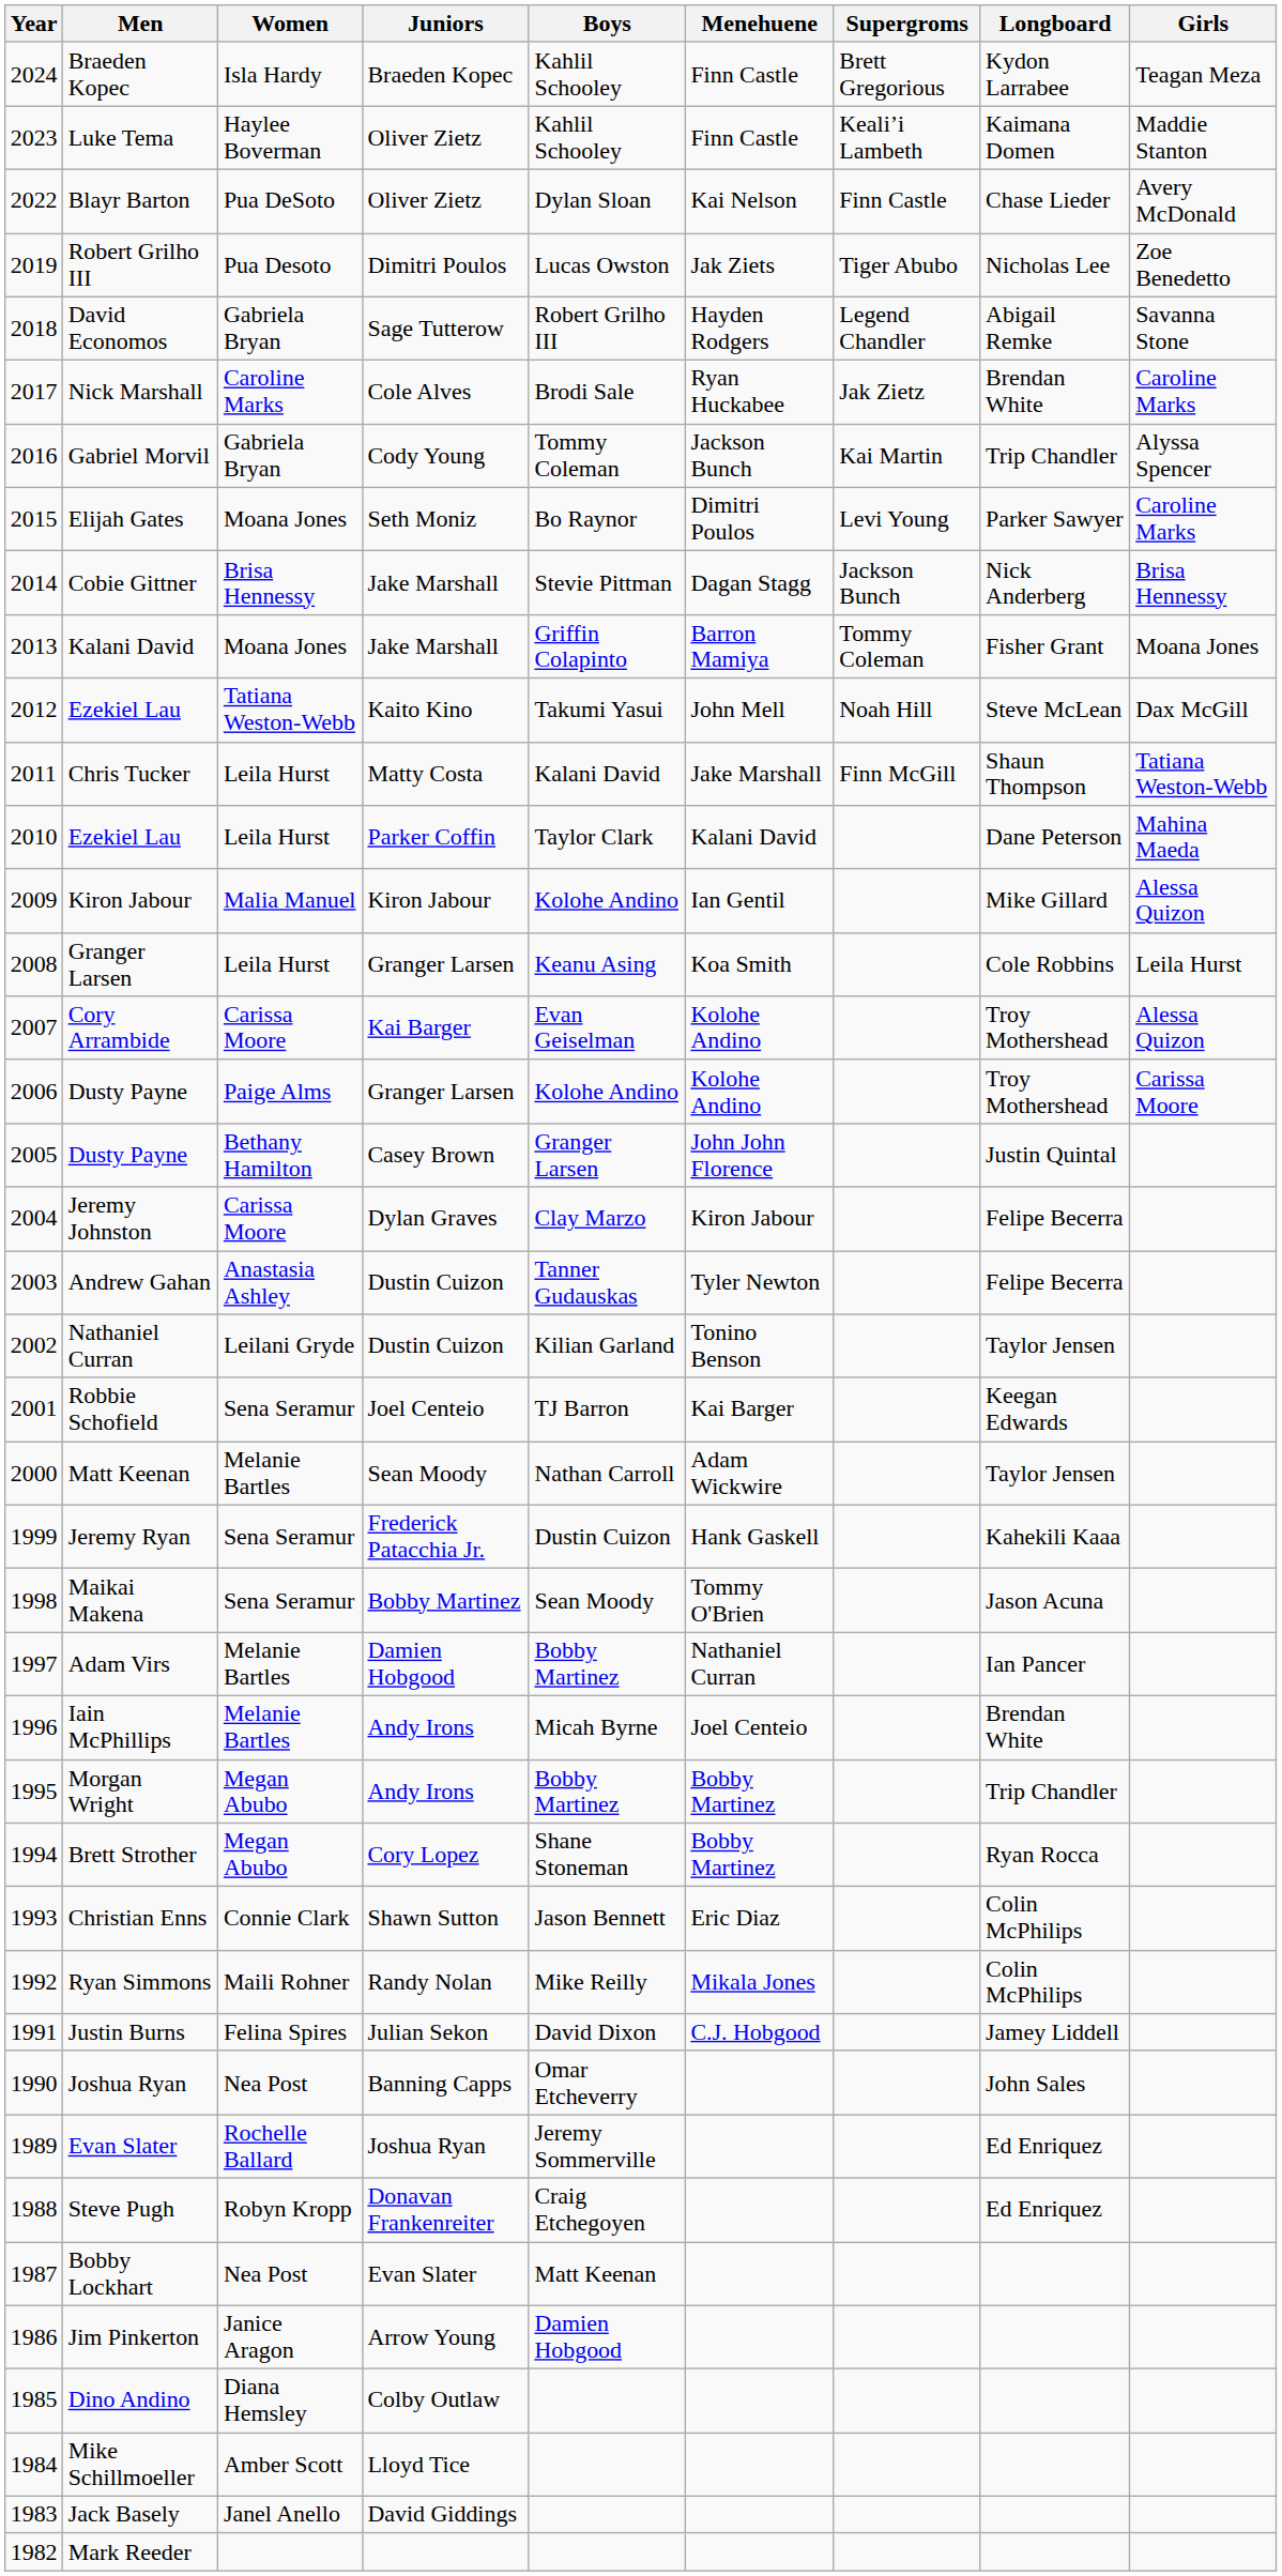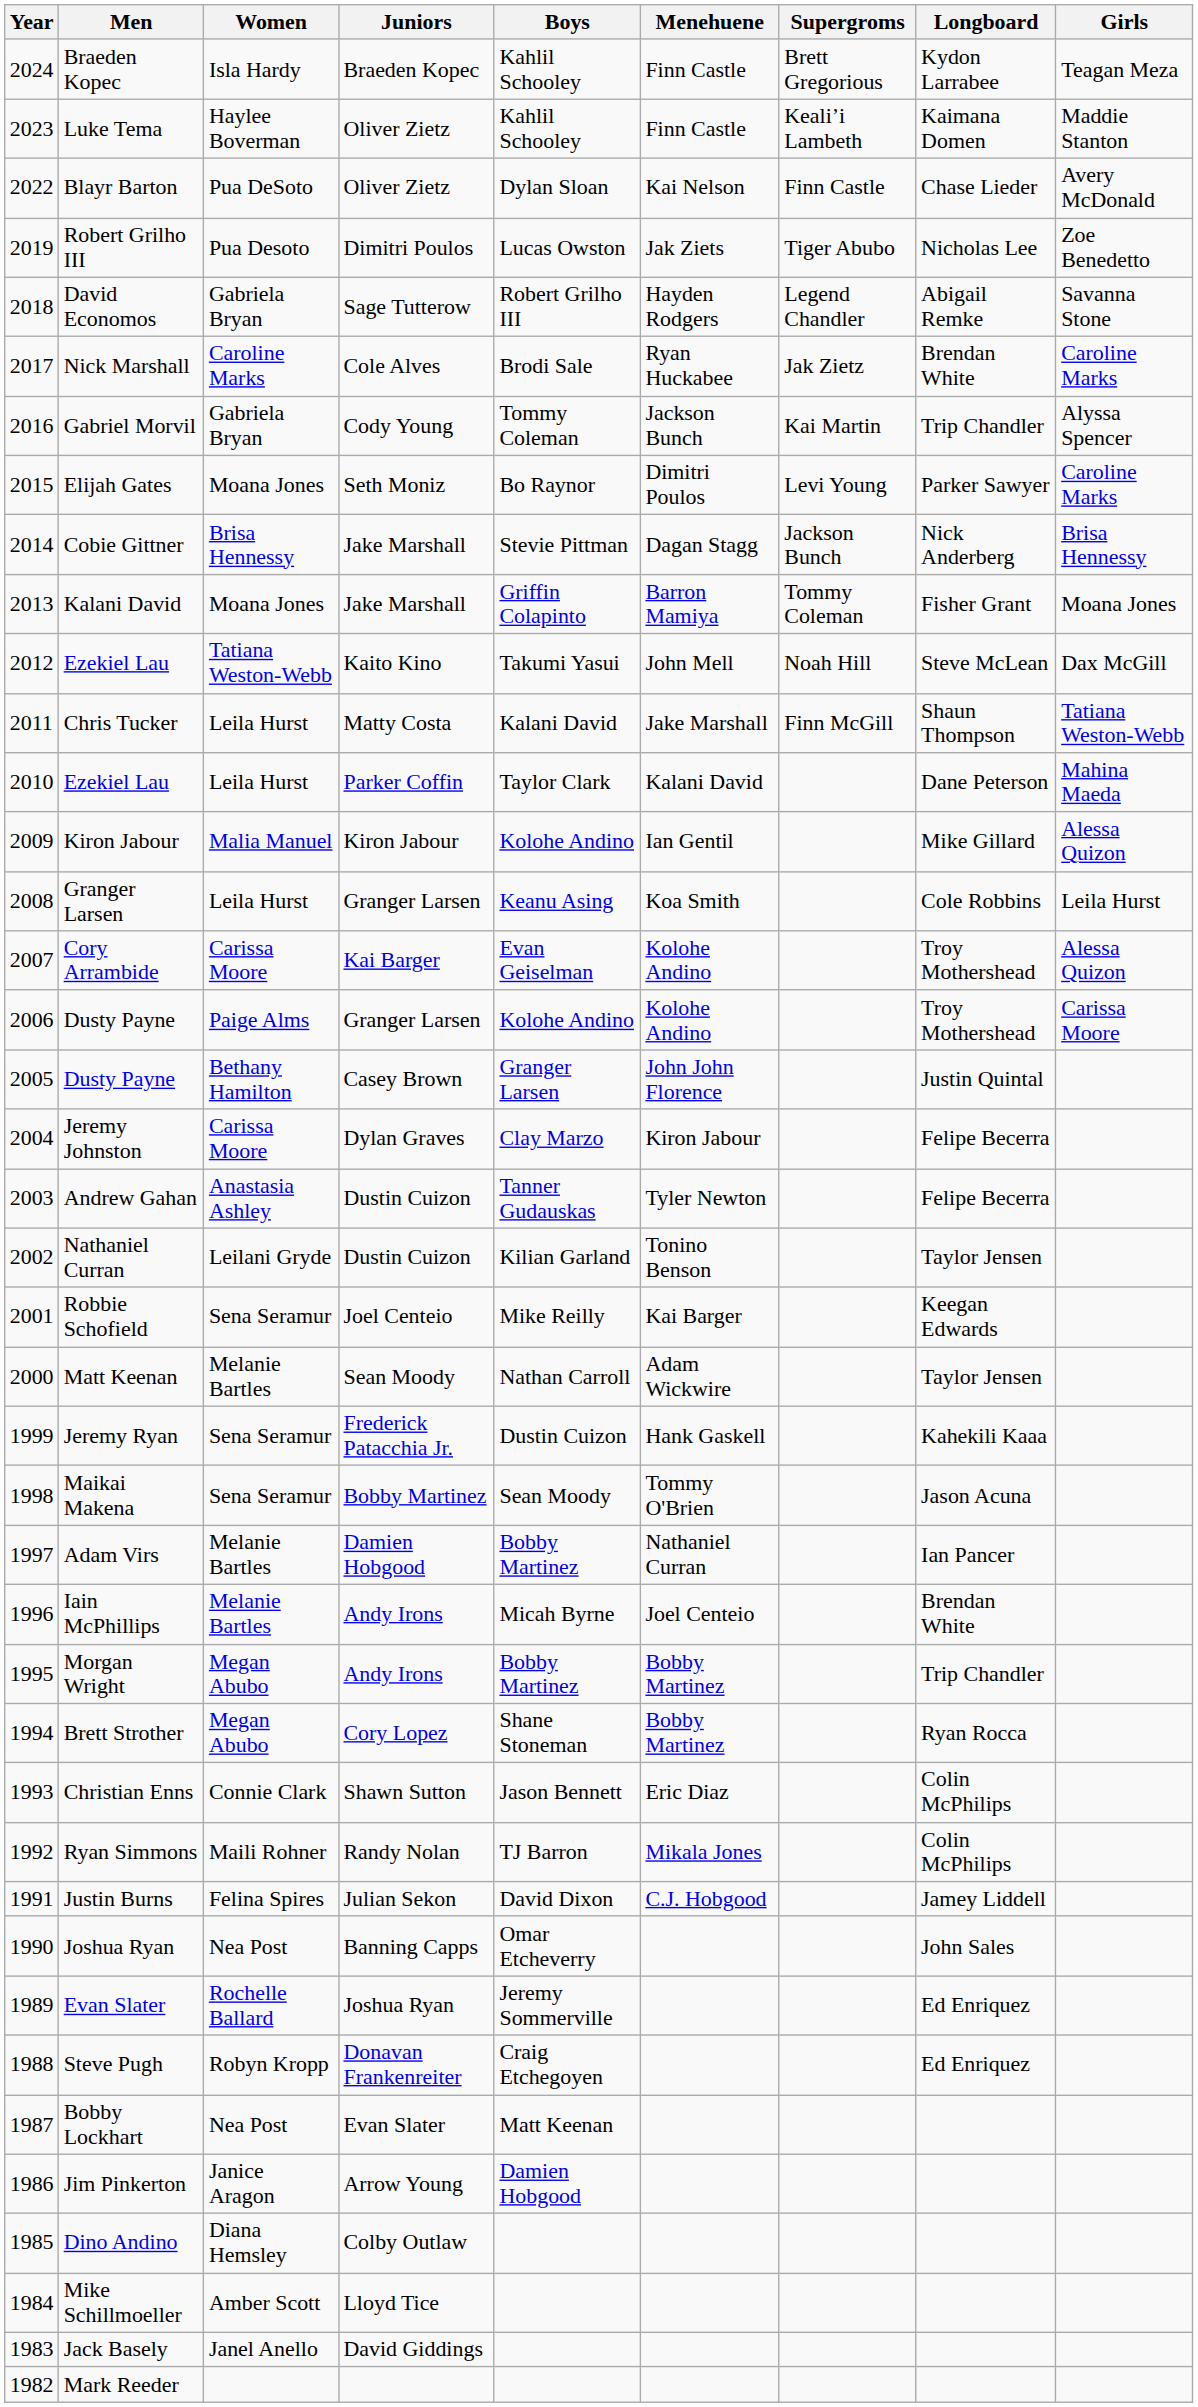Robbie Schofield | Boys: TJ Barron -> Mike Reilly
Ryan Simmons | Boys: Mike Reilly -> TJ Barron
